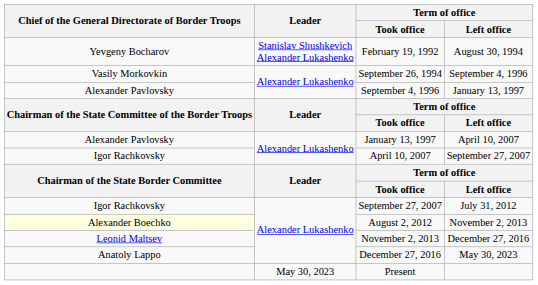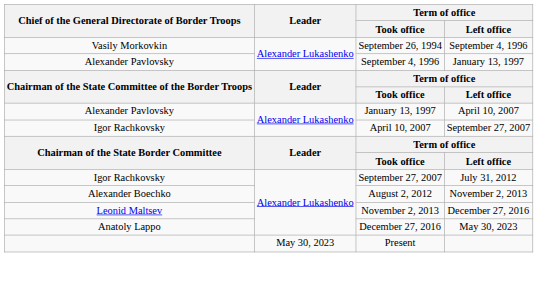- row: Yevgeny Bocharov | Stanislav Shushkevich Alexander Lukashenko | February 19, 1992 | August 30, 1994
August 2, 2012 | Chief of the General Directorate of Border Troops: lightyellow background -> no background
